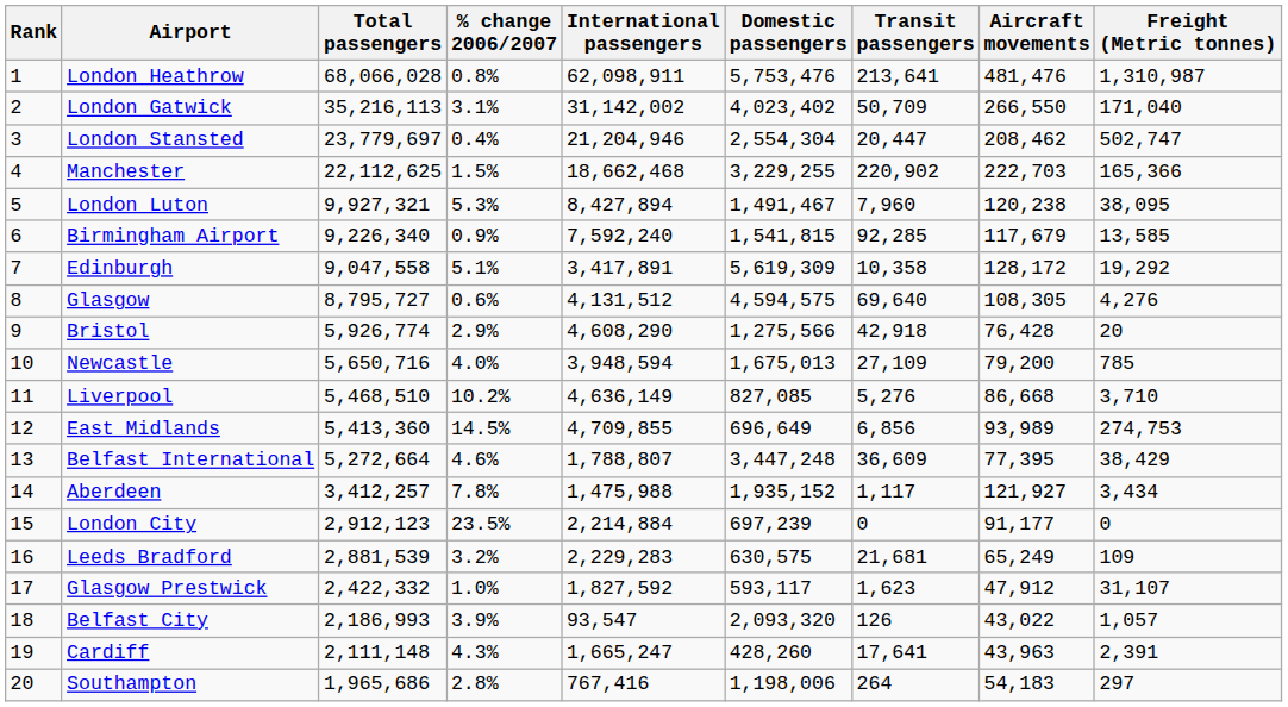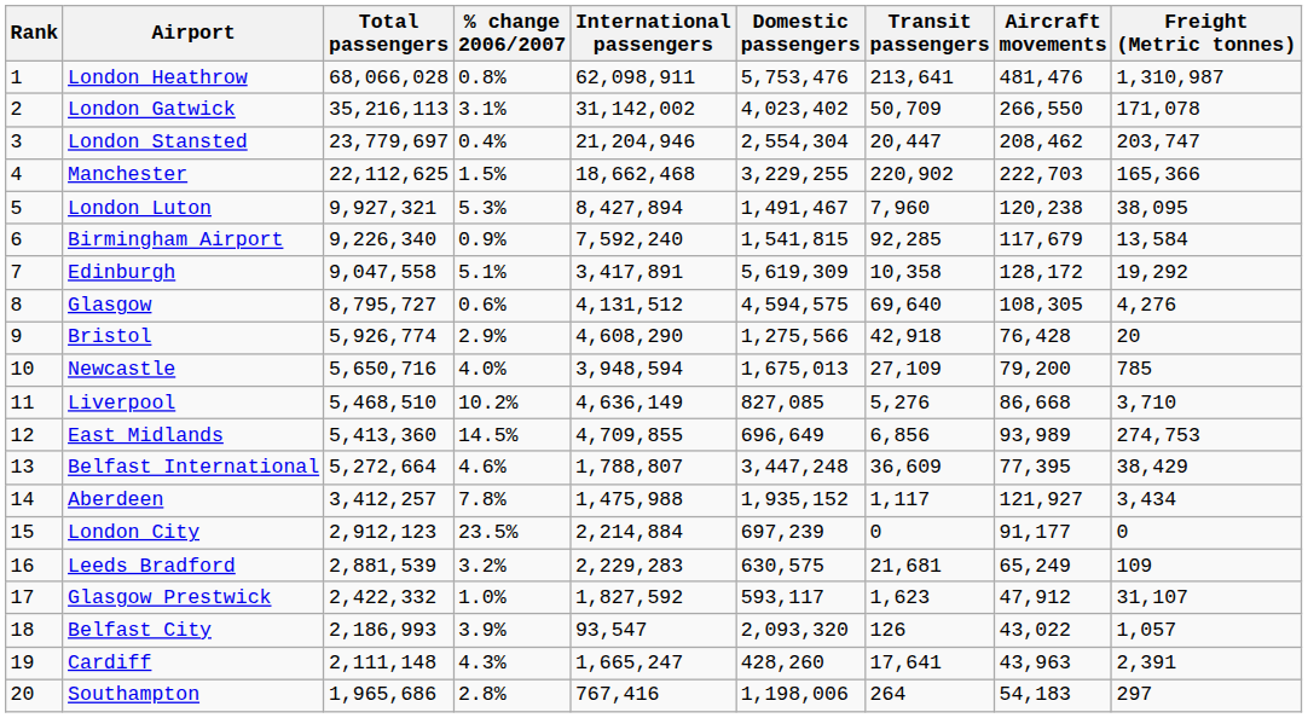London Gatwick | Freight (Metric tonnes): 171,040 -> 171,078
London Stansted | Freight (Metric tonnes): 502,747 -> 203,747
Birmingham Airport | Freight (Metric tonnes): 13,585 -> 13,584
